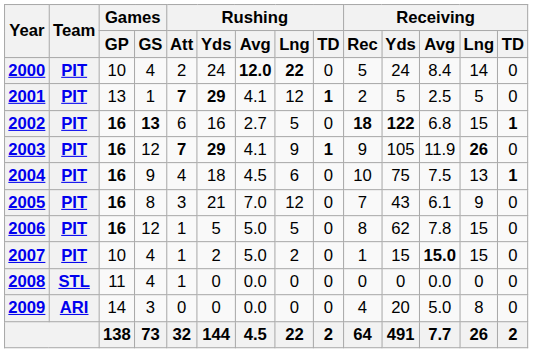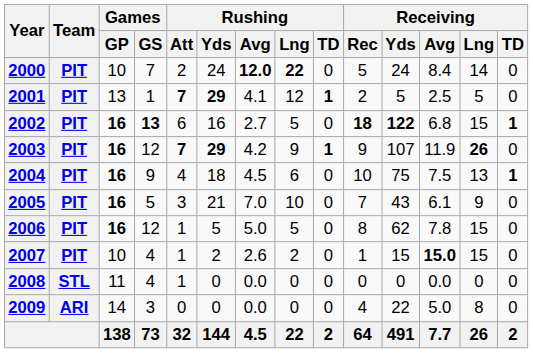2000 | Games / GS: 4 -> 7
2003 | Rushing / Avg: 4.1 -> 4.2
2003 | Receiving / Yds: 105 -> 107
2005 | Games / GS: 8 -> 5
2005 | Rushing / Lng: 12 -> 10
2007 | Rushing / Avg: 5.0 -> 2.6
2009 | Receiving / Yds: 20 -> 22
